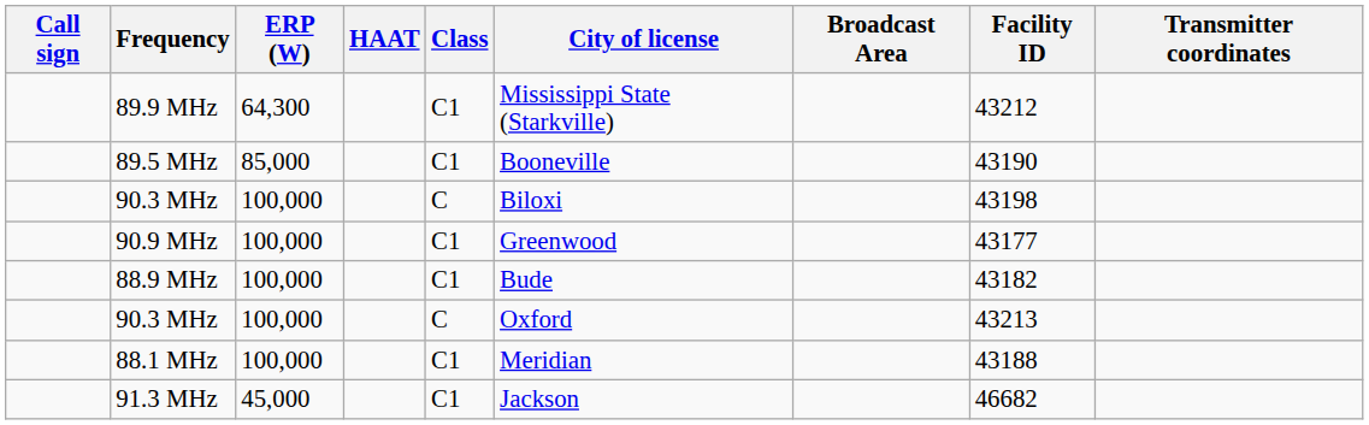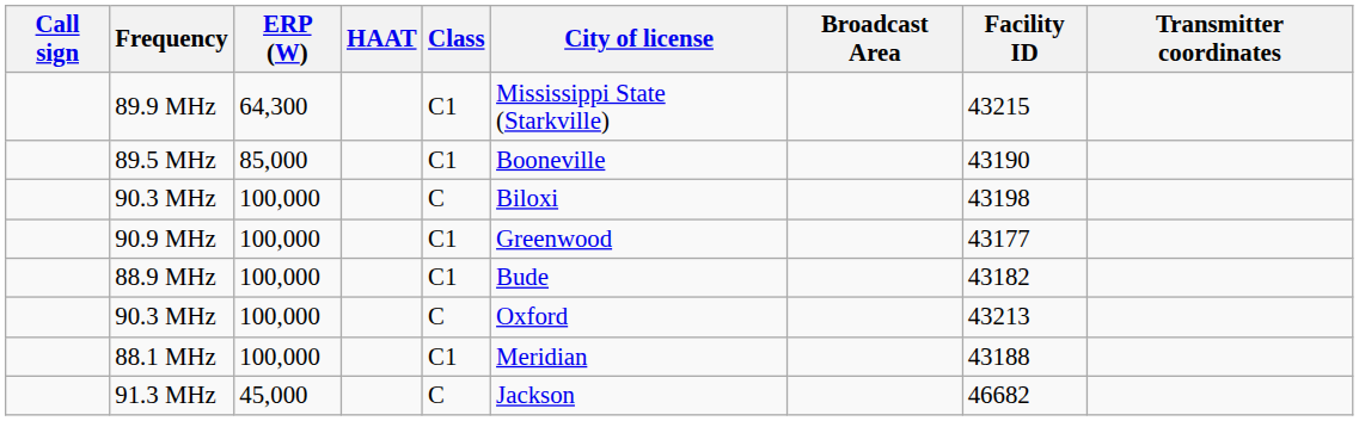89.9 MHz | Facility ID: 43212 -> 43215
91.3 MHz | Class: C1 -> C
